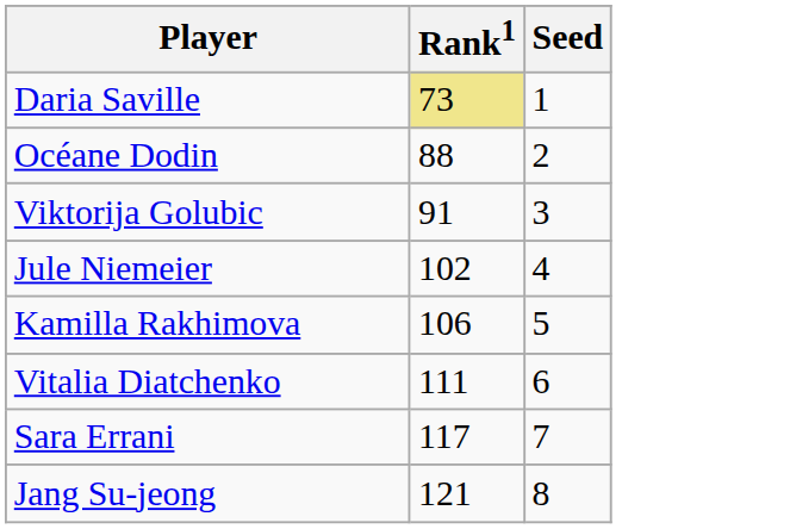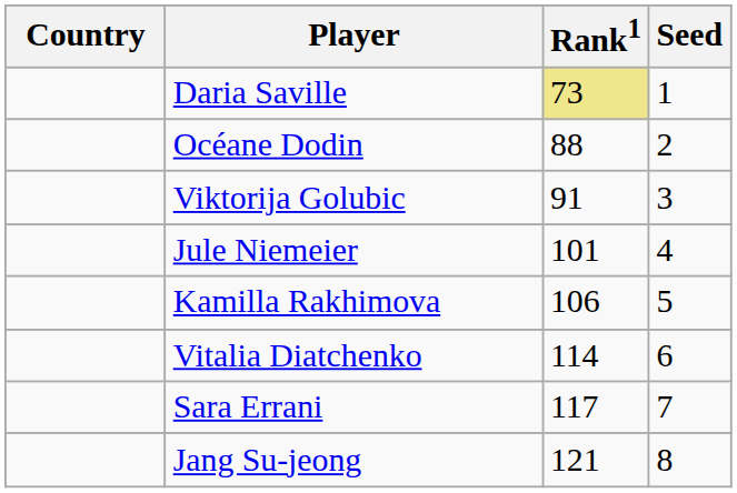+ column: Country
Jule Niemeier | Rank1: 102 -> 101
Vitalia Diatchenko | Rank1: 111 -> 114
